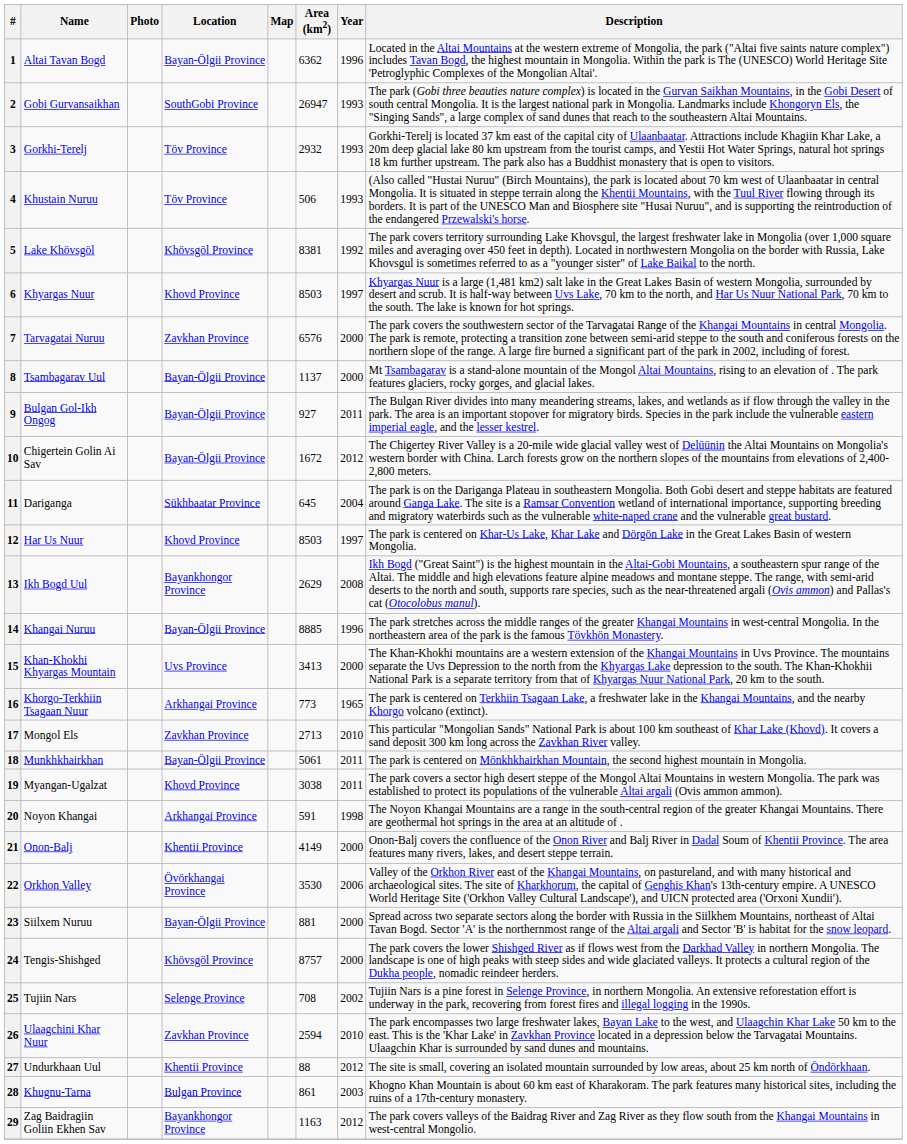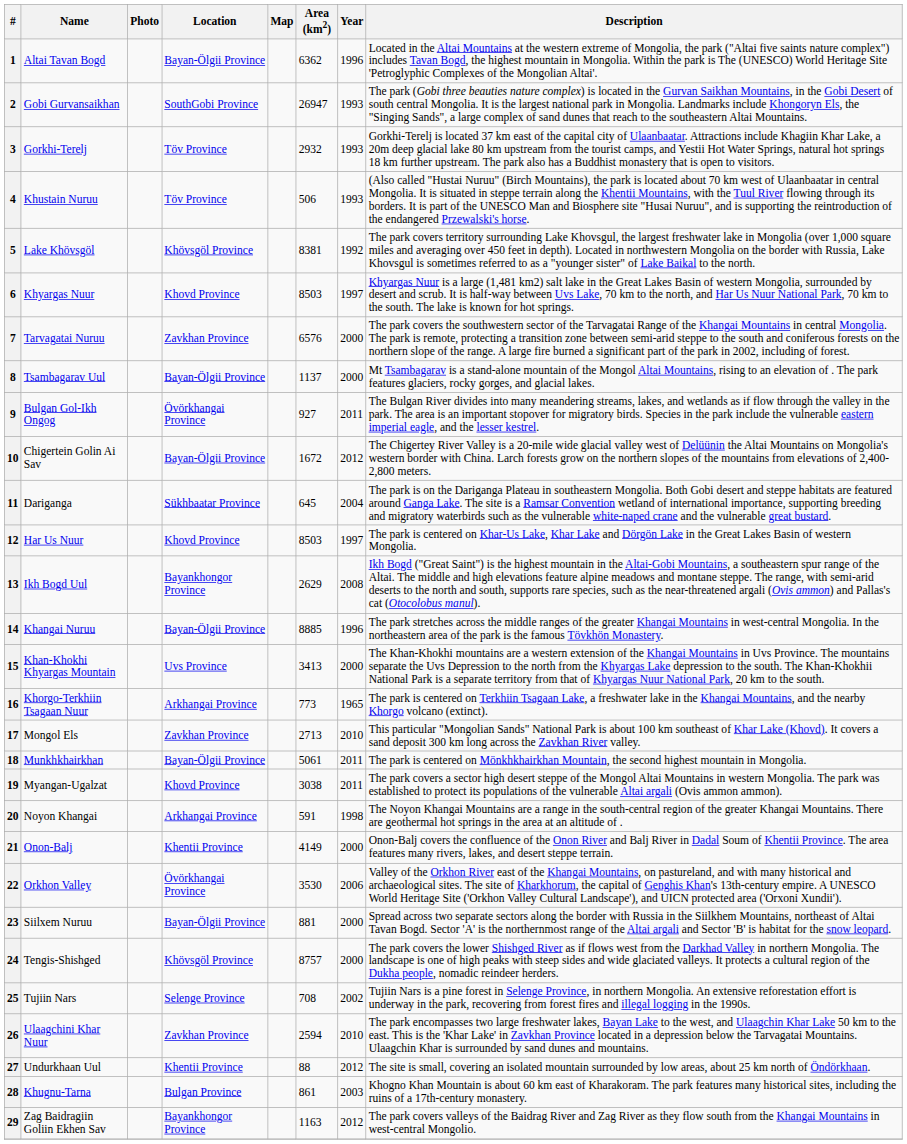9 | Location: Bayan-Ölgii Province -> Övörkhangai Province
